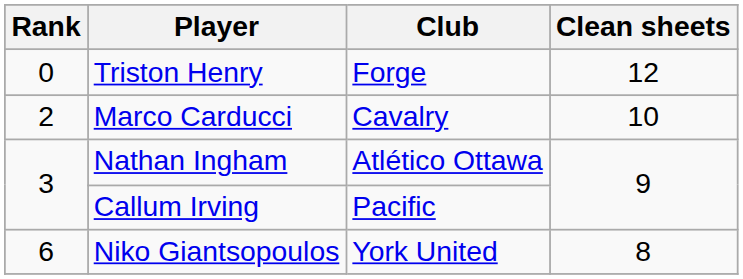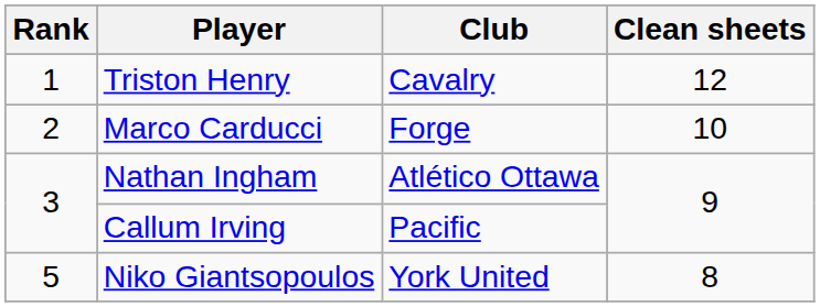Triston Henry | Rank: 0 -> 1
Triston Henry | Club: Forge -> Cavalry
Marco Carducci | Club: Cavalry -> Forge
Niko Giantsopoulos | Rank: 6 -> 5
